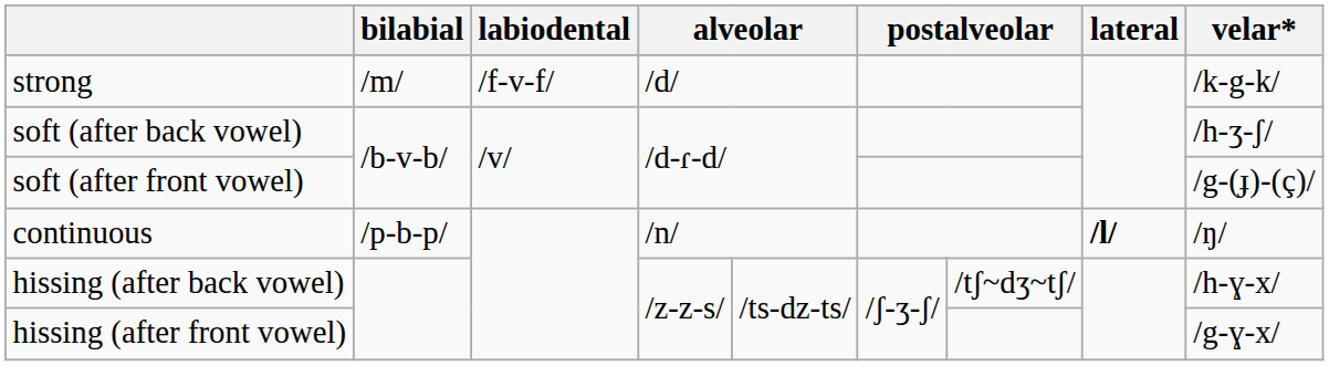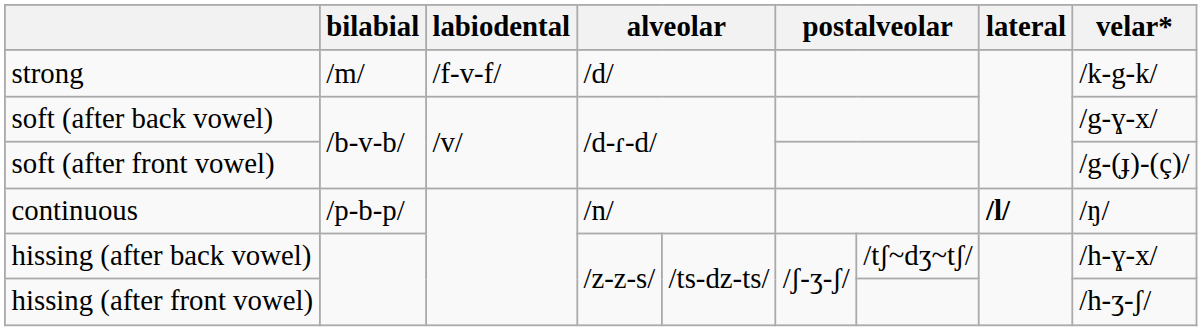soft (after back vowel) | velar*: /h-ʒ-ʃ/ -> /g-ɣ-x/
hissing (after front vowel) | velar*: /g-ɣ-x/ -> /h-ʒ-ʃ/
